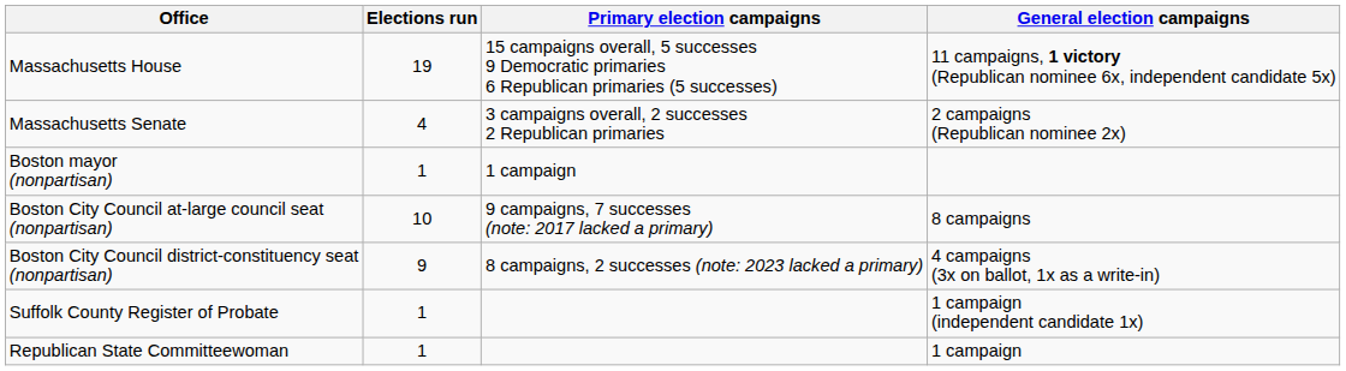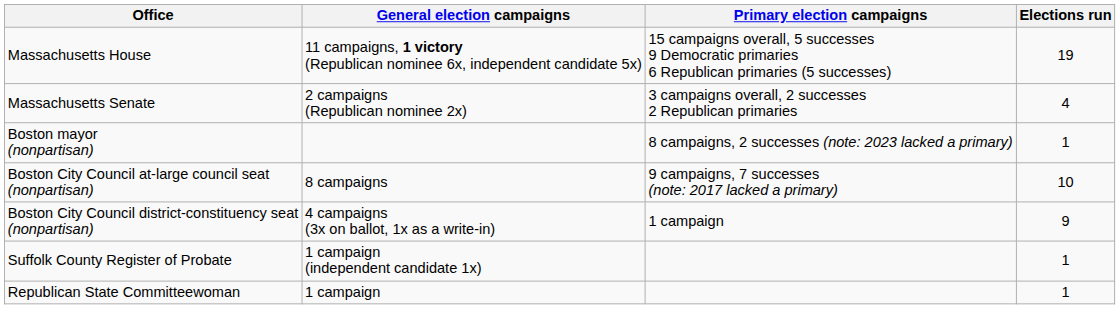columns swapped: Elections run <-> General election campaigns
Boston mayor (nonpartisan) | Primary election campaigns: 1 campaign -> 8 campaigns, 2 successes (note: 2023 lacked a primary)
Boston City Council district-constituency seat (nonpartisan) | Primary election campaigns: 8 campaigns, 2 successes (note: 2023 lacked a primary) -> 1 campaign
